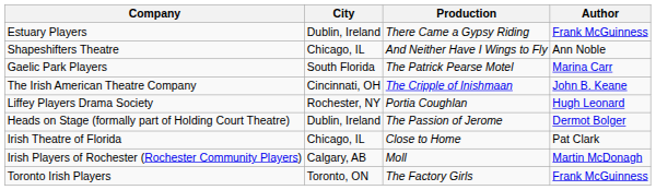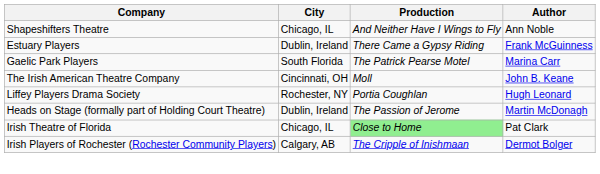rows swapped: Shapeshifters Theatre <-> Estuary Players
The Irish American Theatre Company | Production: The Cripple of Inishmaan -> Moll
Heads on Stage (formally part of Holding Court Theatre) | Author: Dermot Bolger -> Martin McDonagh
Irish Theatre of Florida | Production: no background -> lightgreen background
Irish Players of Rochester (Rochester Community Players) | Production: Moll -> The Cripple of Inishmaan
Irish Players of Rochester (Rochester Community Players) | Author: Martin McDonagh -> Dermot Bolger
- row: Toronto Irish Players | Toronto, ON | The Factory Girls | Frank McGuinness
